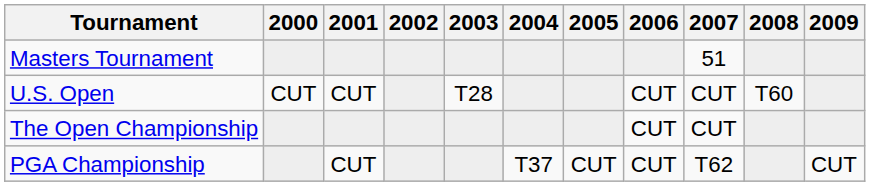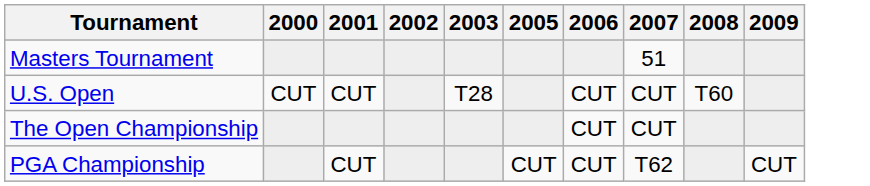- column: 2004 | T37
